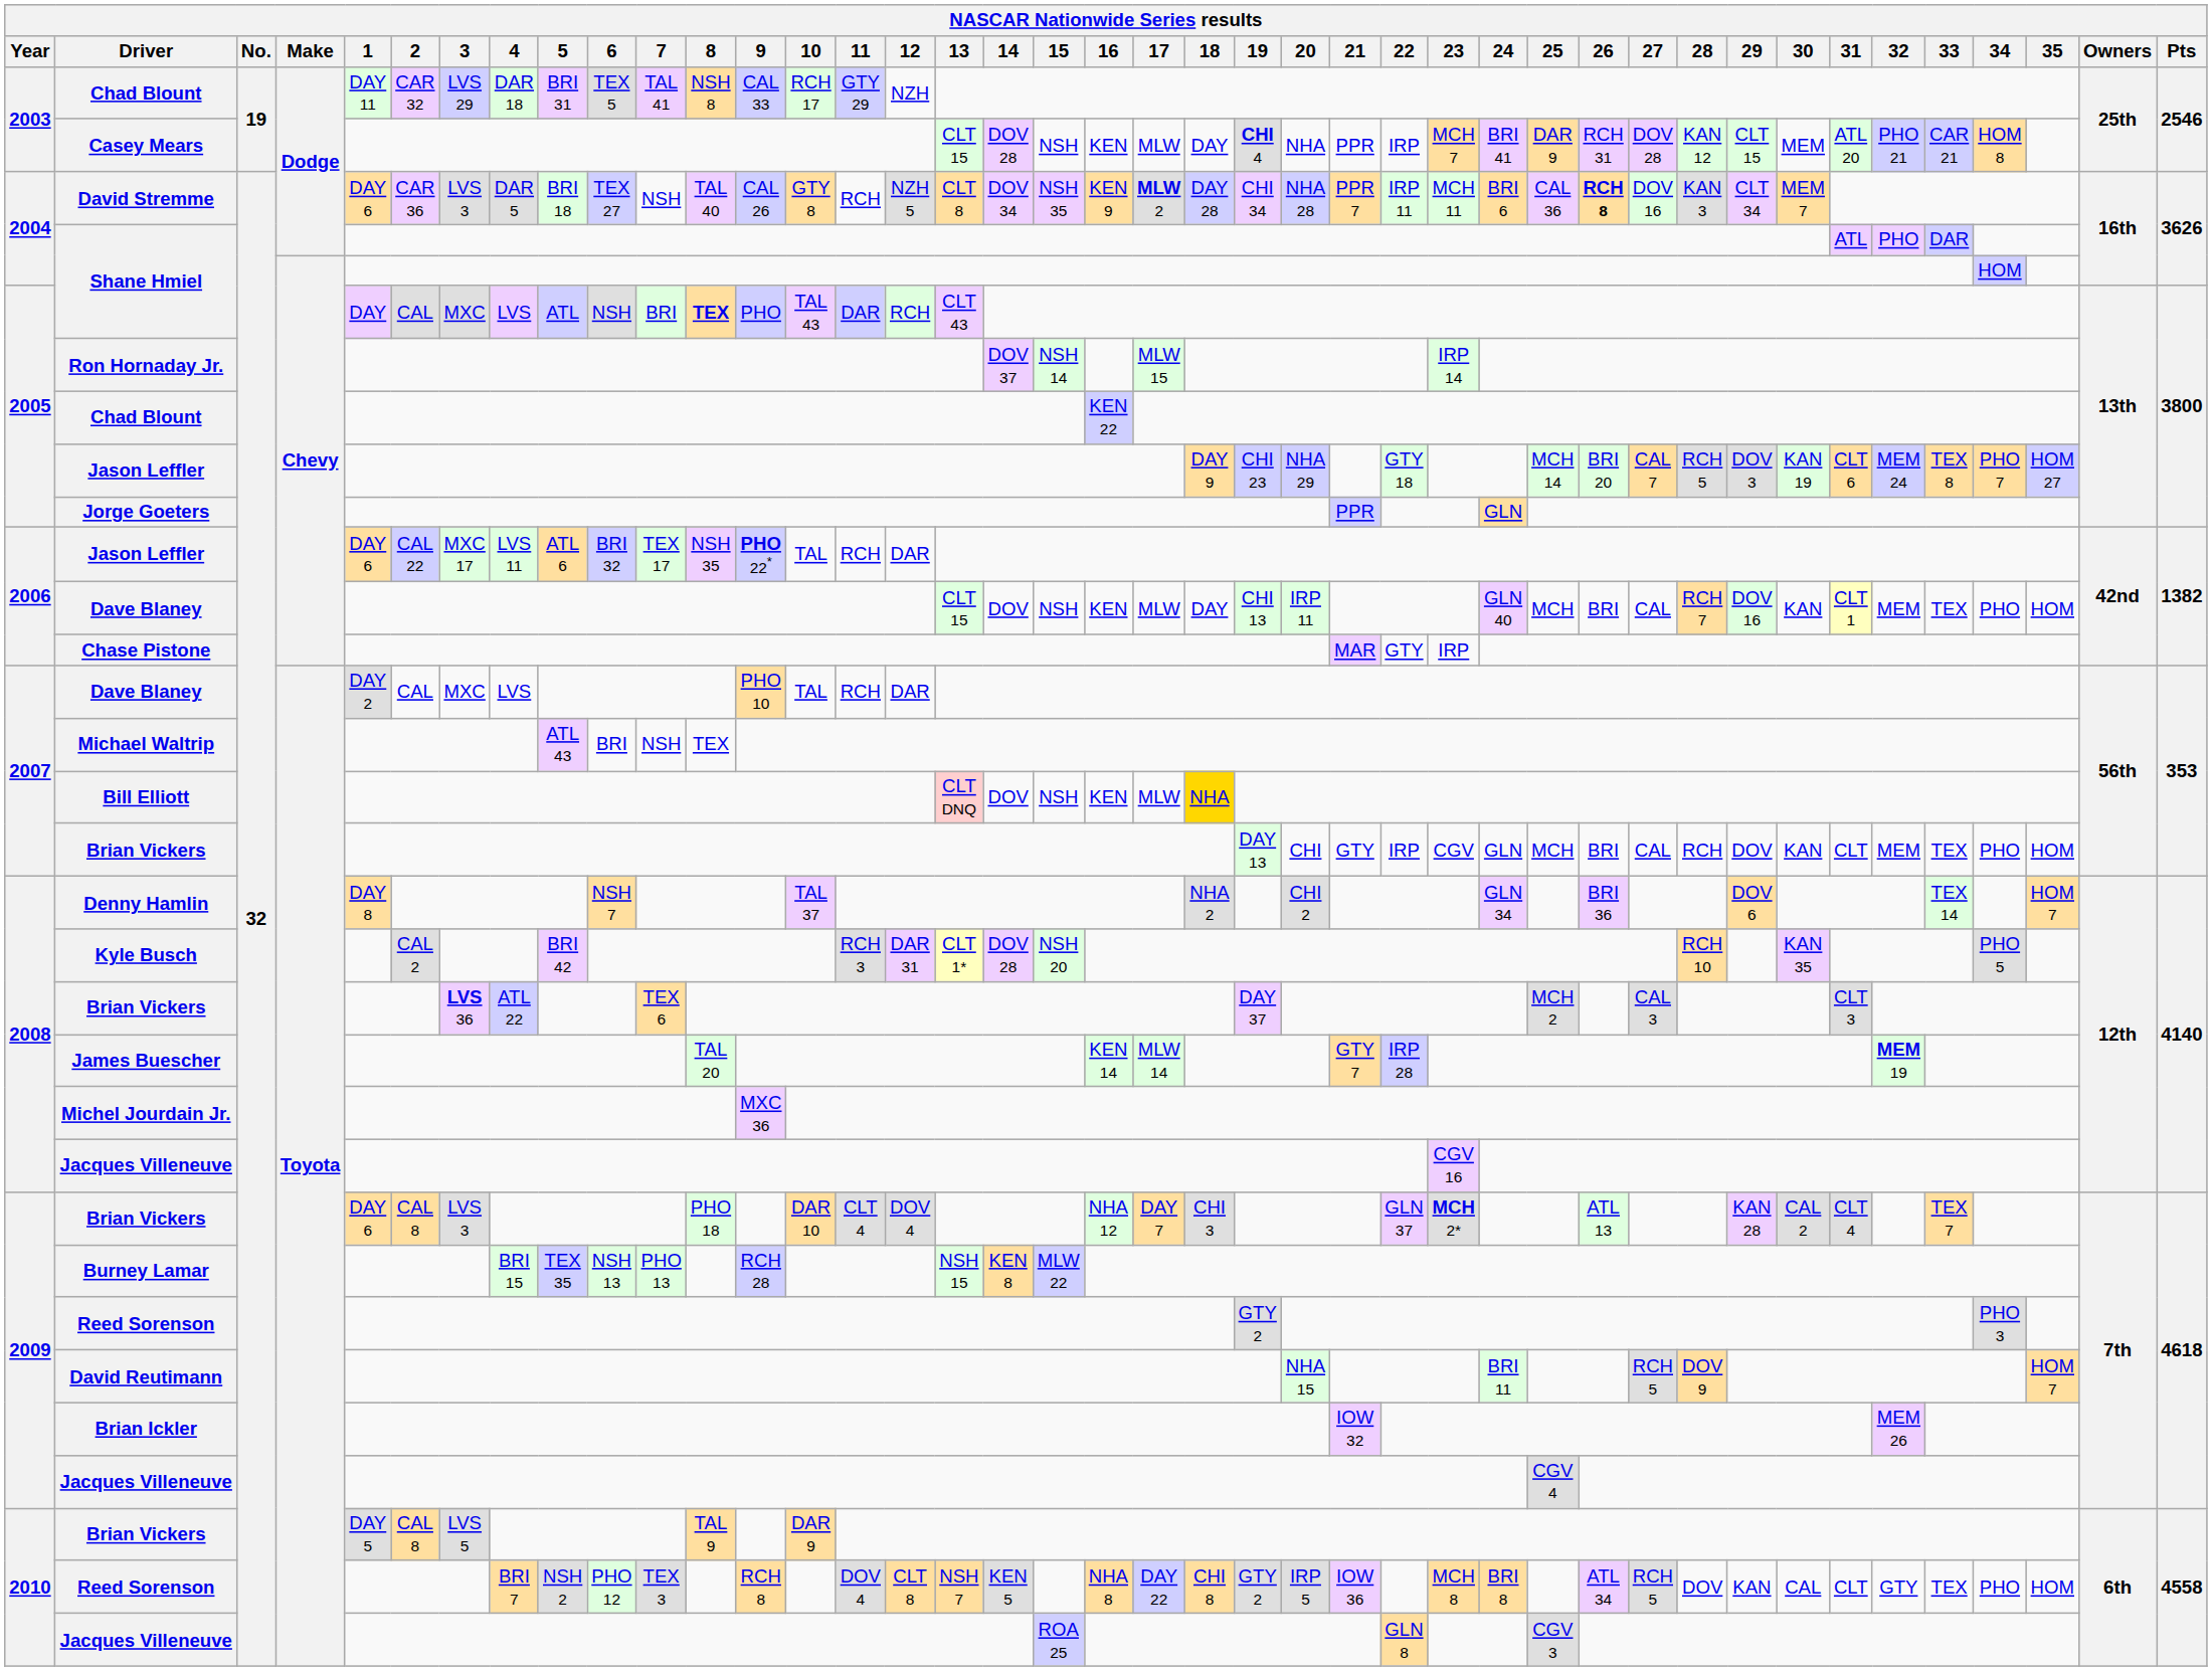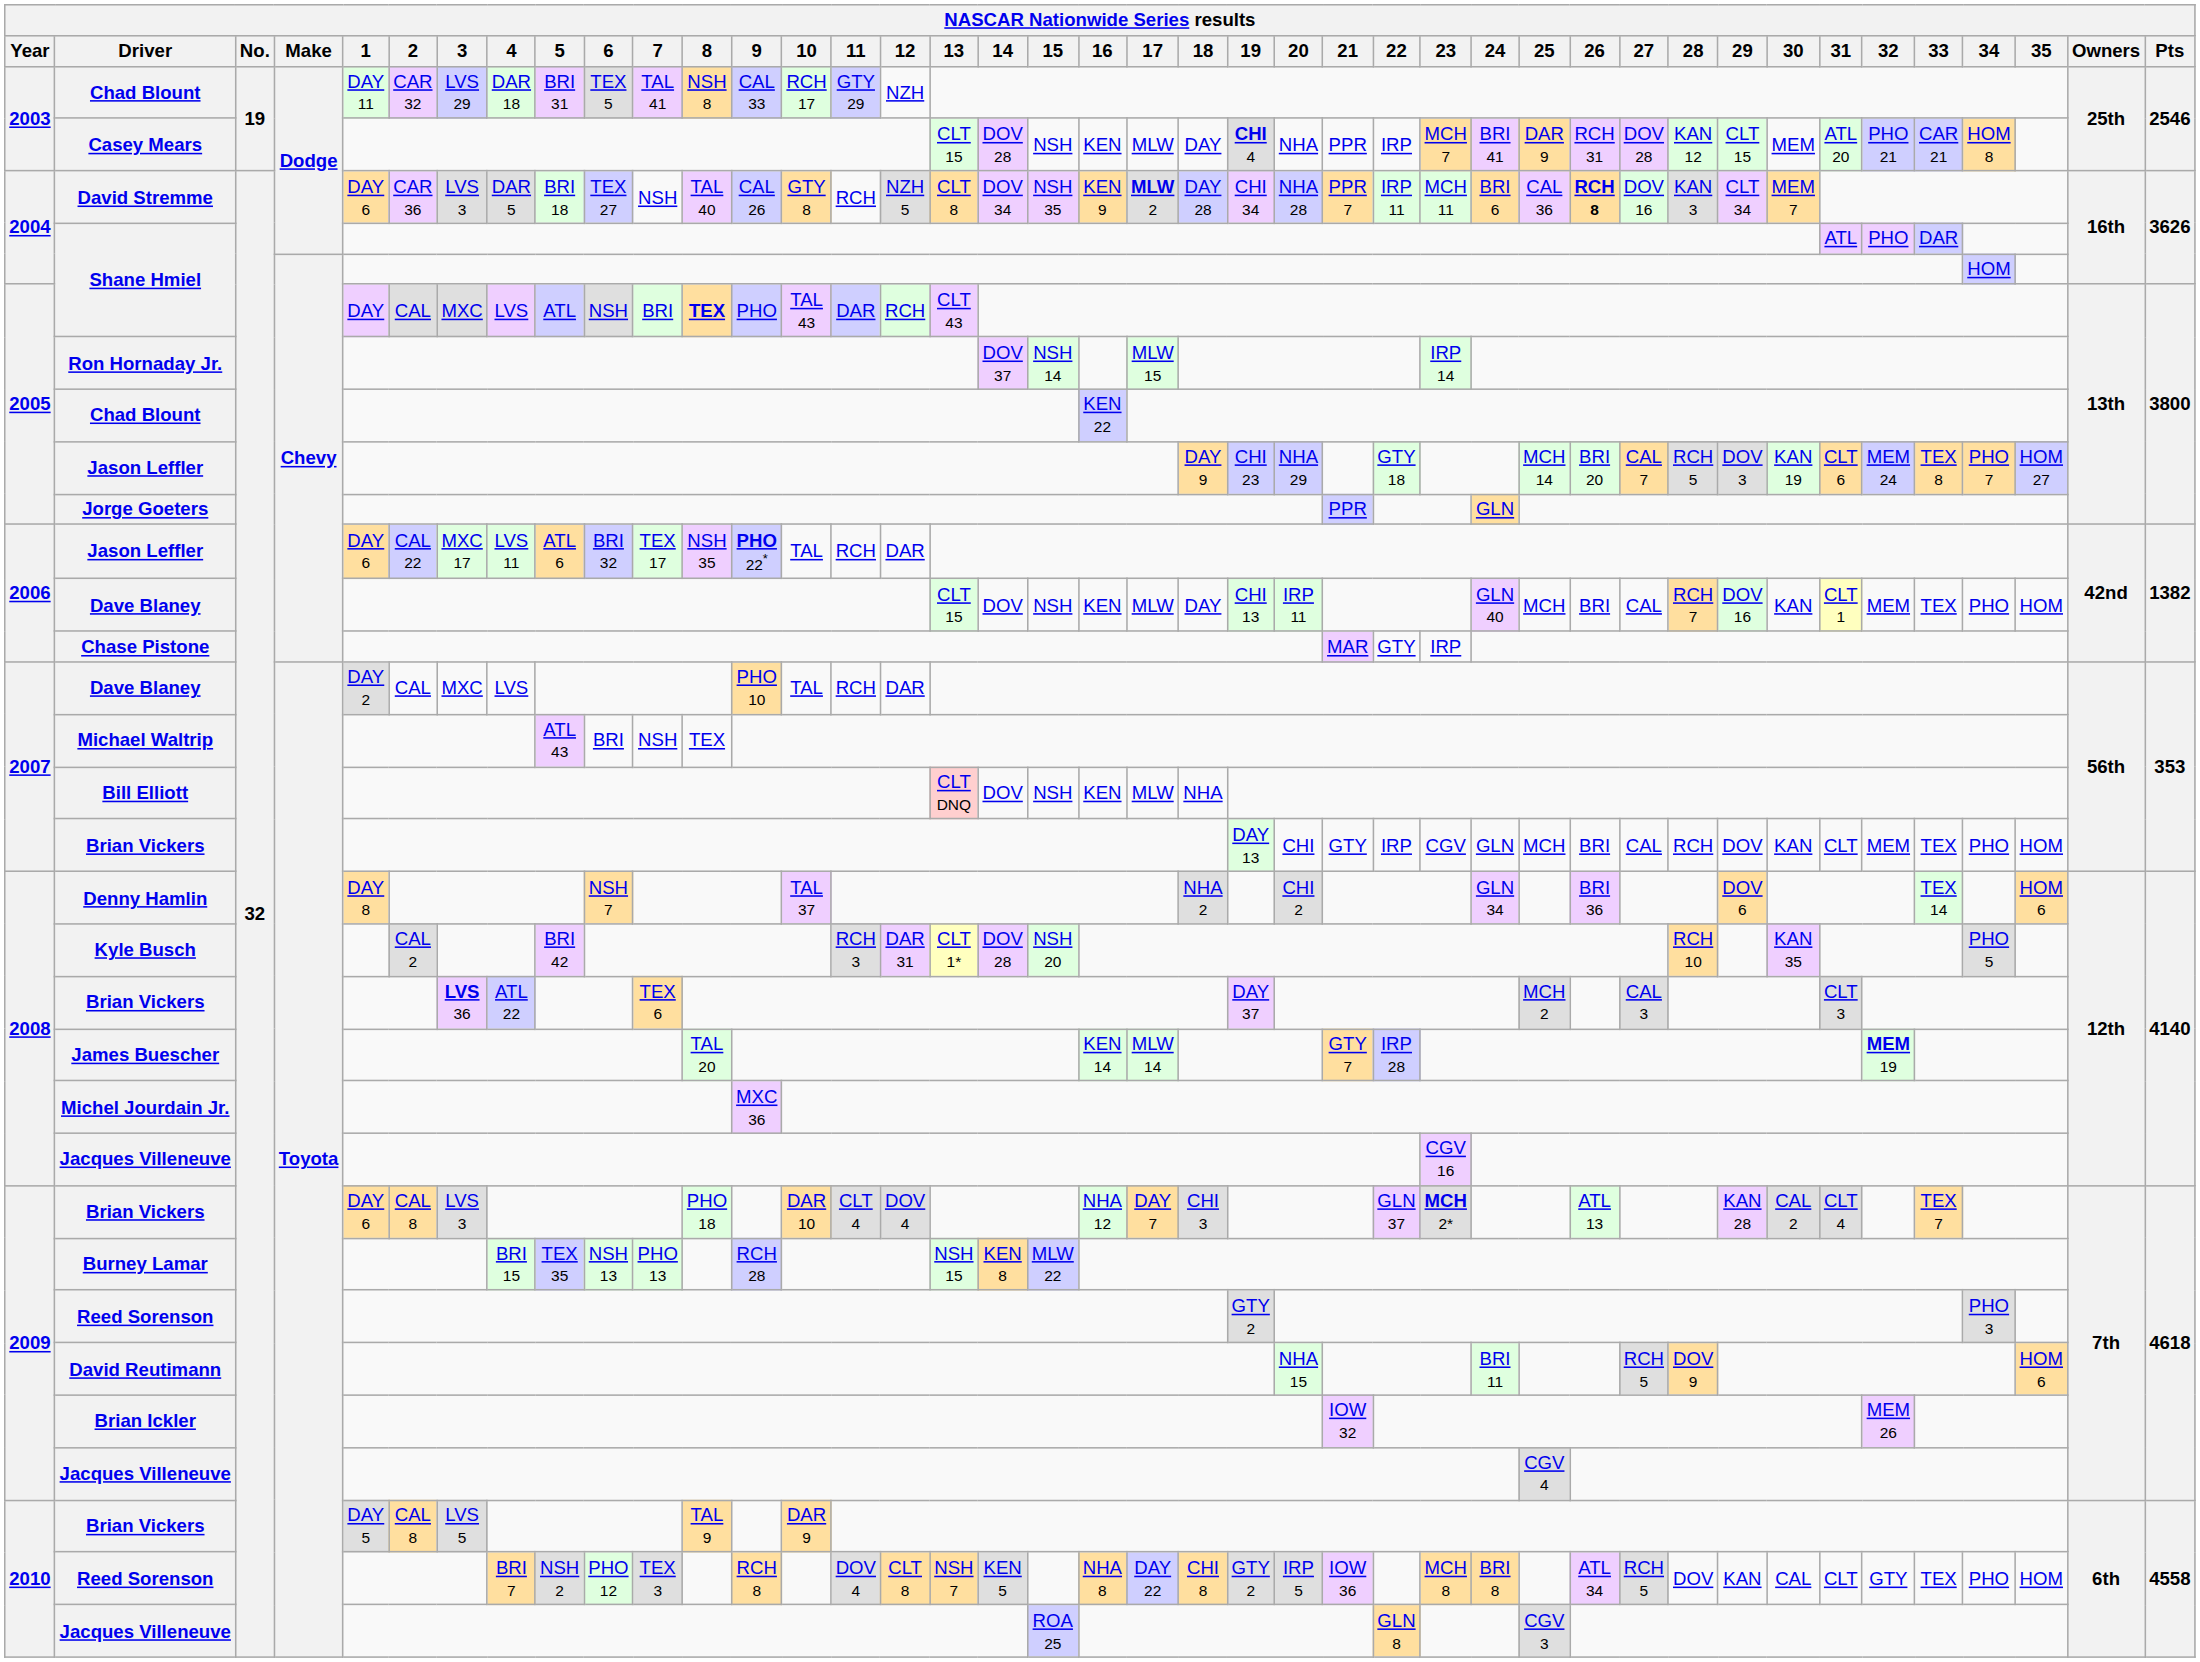Bill Elliott | 18: gold background -> no background
Denny Hamlin | 35: HOM 7 -> HOM 6
David Reutimann | 35: HOM 7 -> HOM 6
